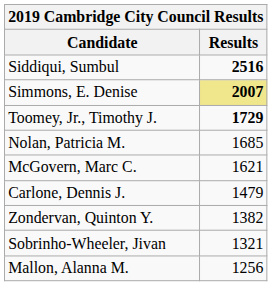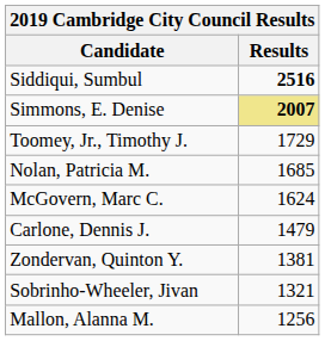Toomey, Jr., Timothy J. | column 2: bold -> normal
McGovern, Marc C. | column 2: 1621 -> 1624
Zondervan, Quinton Y. | column 2: 1382 -> 1381
